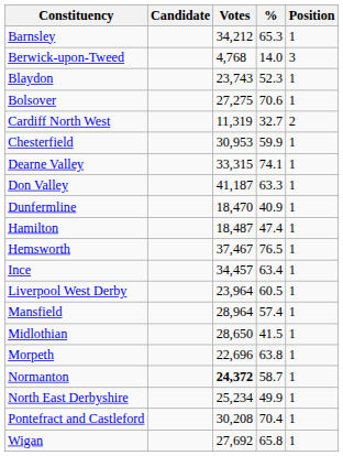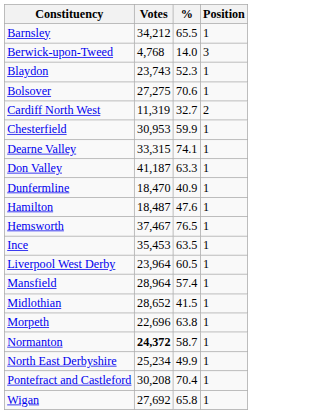- column: Candidate
Barnsley | %: 65.3 -> 65.5
Hamilton | %: 47.4 -> 47.6
Ince | Votes: 34,457 -> 35,453
Ince | %: 63.4 -> 63.5
Midlothian | Votes: 28,650 -> 28,652
